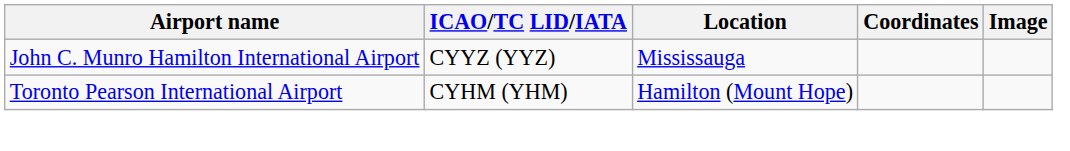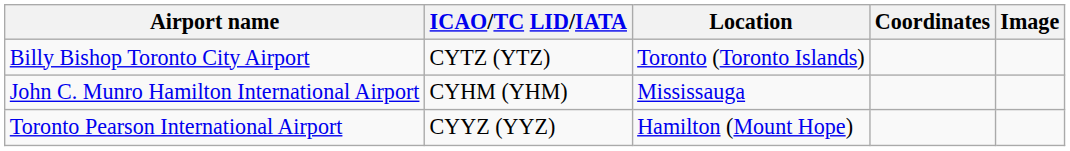+ row: Billy Bishop Toronto City Airport | CYTZ (YTZ) | Toronto (Toronto Islands)
John C. Munro Hamilton International Airport | ICAO/TC LID/IATA: CYYZ (YYZ) -> CYHM (YHM)
Toronto Pearson International Airport | ICAO/TC LID/IATA: CYHM (YHM) -> CYYZ (YYZ)
